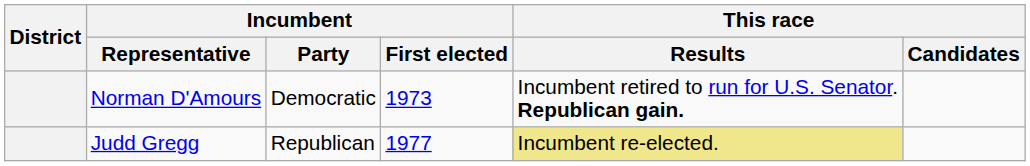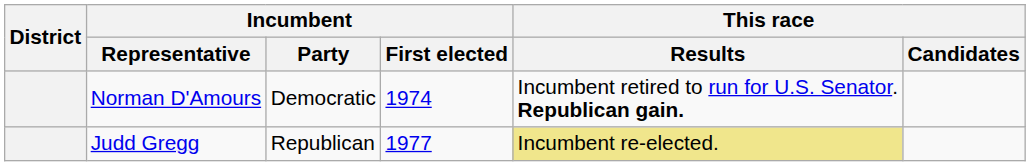Norman D'Amours | Incumbent / First elected: 1973 -> 1974
